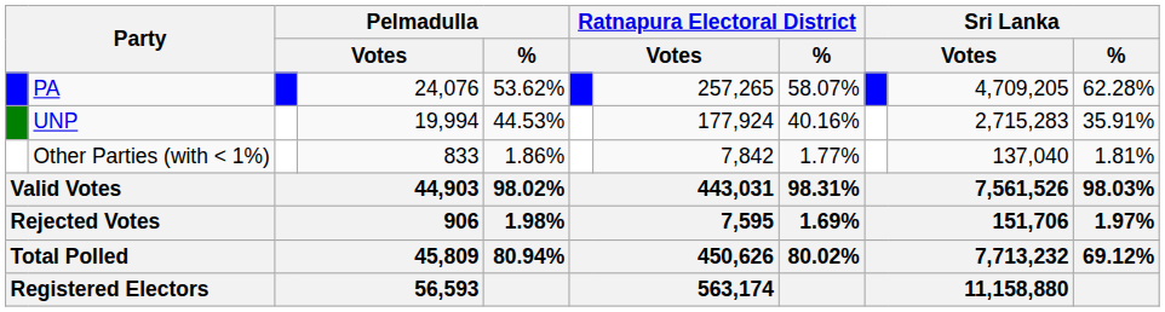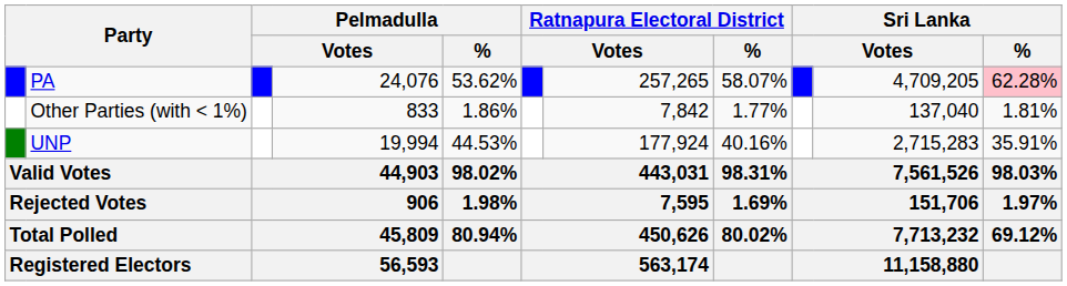PA | Sri Lanka / %: no background -> pink background
rows swapped: UNP <-> Other Parties (with < 1%)
